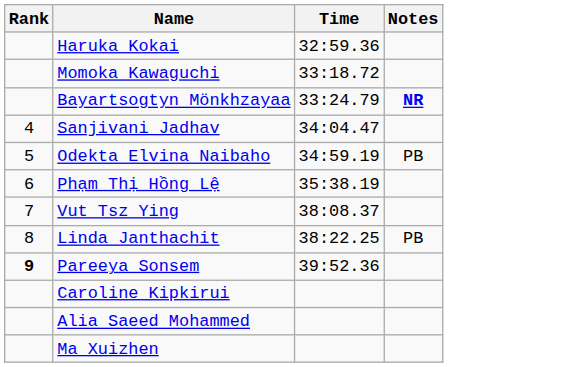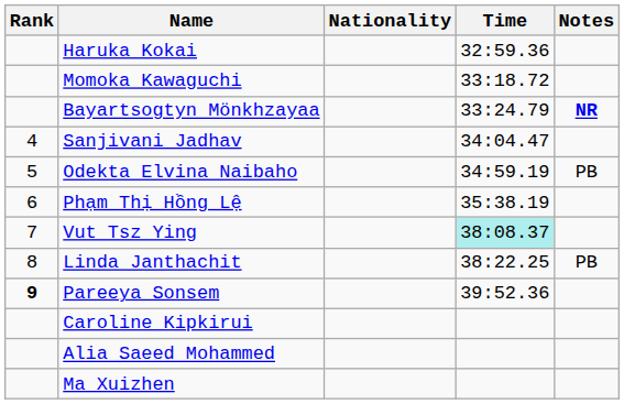+ column: Nationality
Vut Tsz Ying | Time: no background -> paleturquoise background
